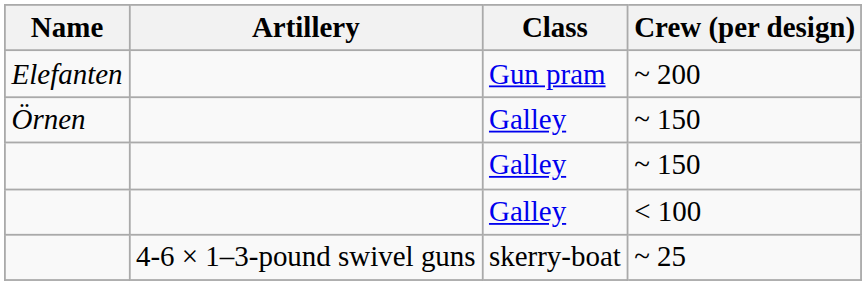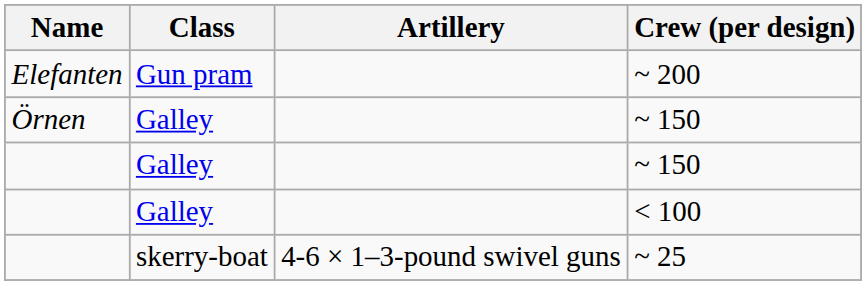columns swapped: Class <-> Artillery
